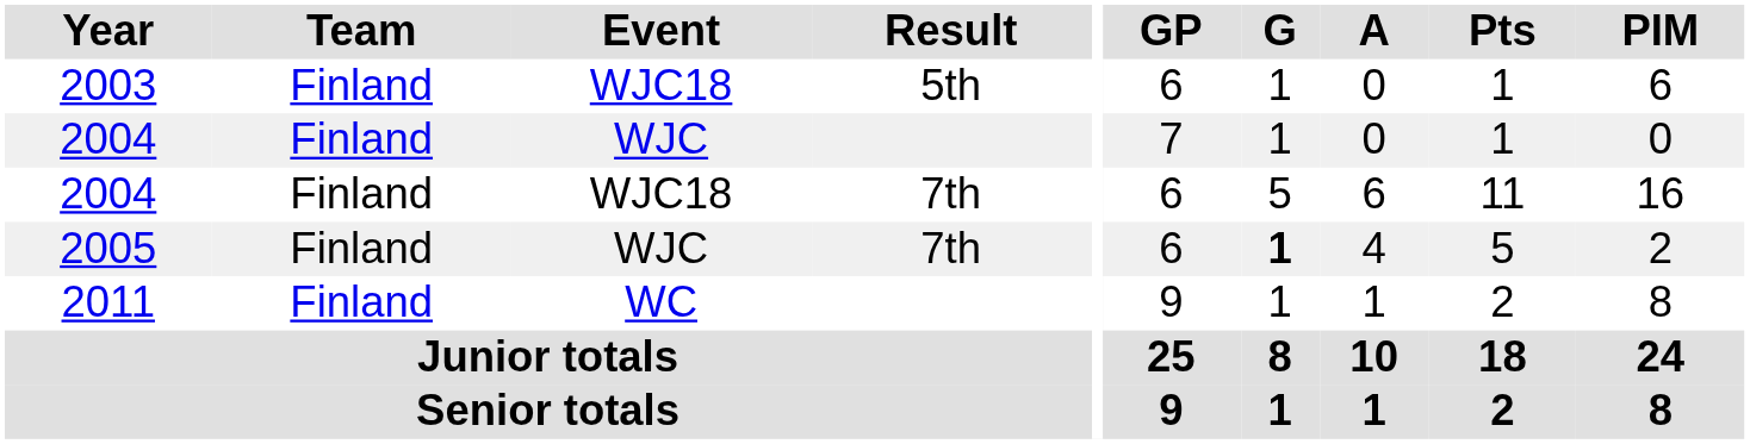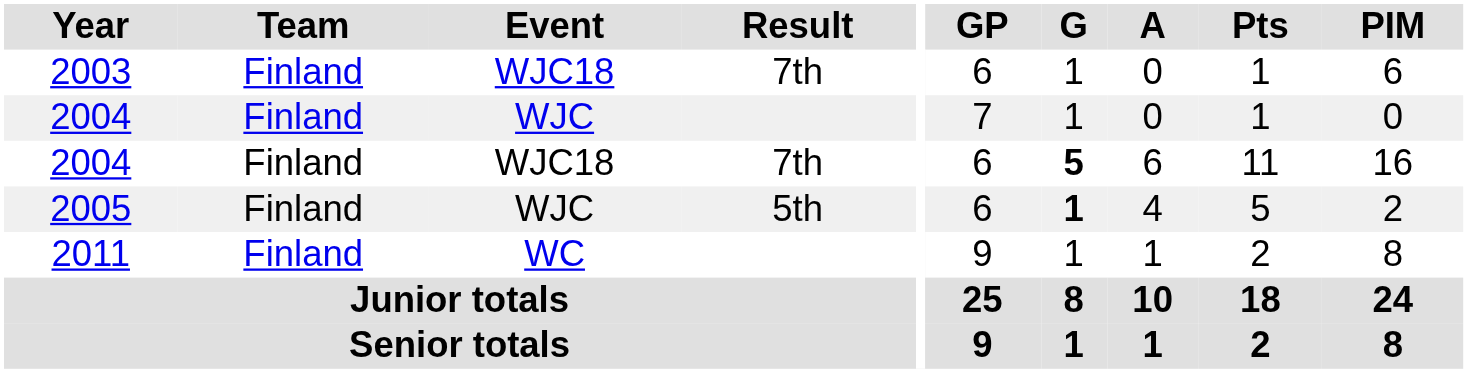2003 | Result: 5th -> 7th
2004 / WJC18 | G: normal -> bold
2005 | Result: 7th -> 5th
